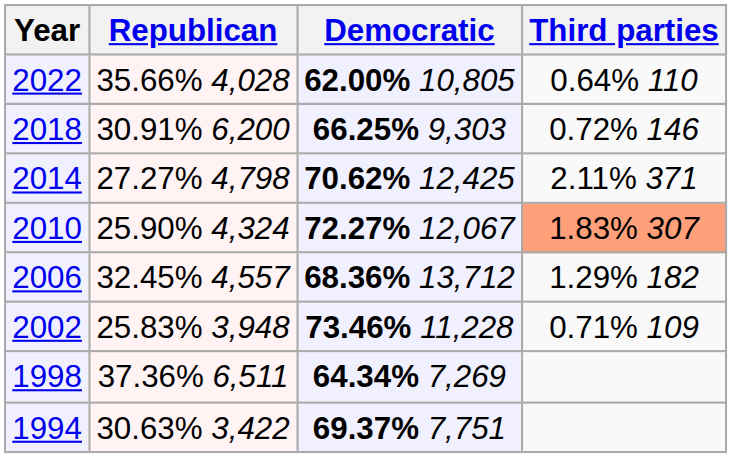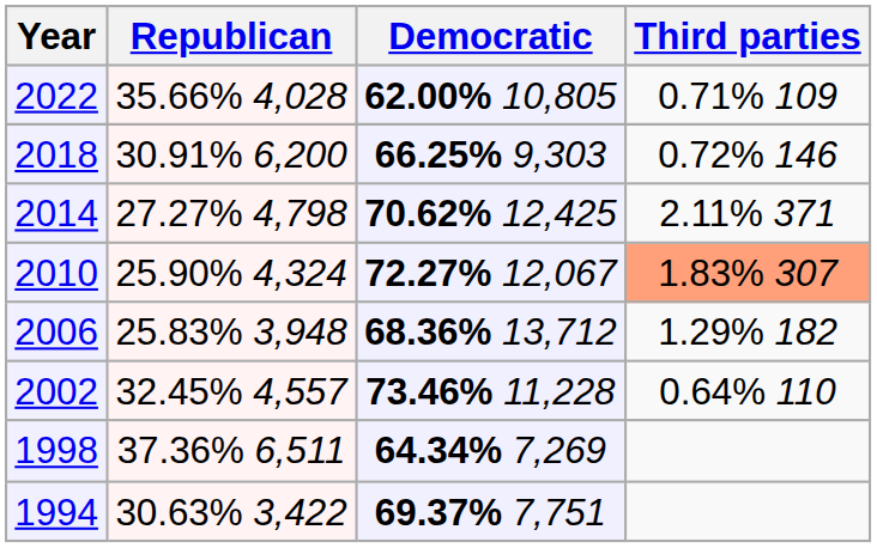2022 | Third parties: 0.64% 110 -> 0.71% 109
2006 | Republican: 32.45% 4,557 -> 25.83% 3,948
2002 | Republican: 25.83% 3,948 -> 32.45% 4,557
2002 | Third parties: 0.71% 109 -> 0.64% 110
